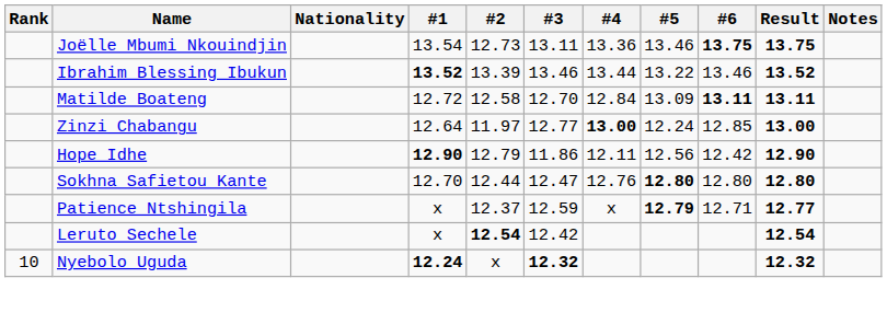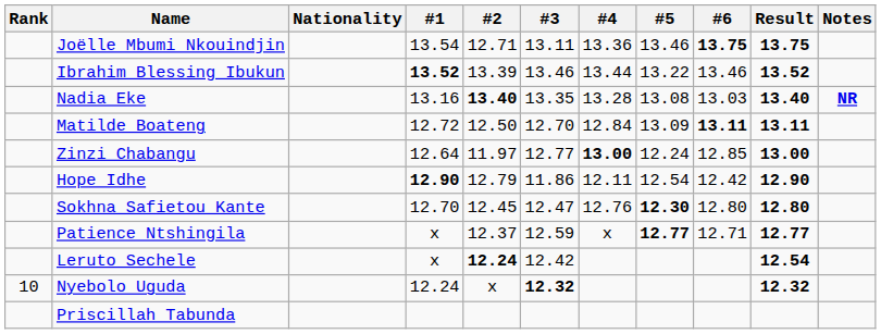Joëlle Mbumi Nkouindjin | #2: 12.73 -> 12.71
+ row: Nadia Eke | 13.16 | 13.40 | 13.35 | 13.28 | 13.08 | 13.03 | 13.40 | NR
Matilde Boateng | #2: 12.58 -> 12.50
Hope Idhe | #5: 12.56 -> 12.54
Sokhna Safietou Kante | #2: 12.44 -> 12.45
Sokhna Safietou Kante | #5: 12.80 -> 12.30
Patience Ntshingila | #5: 12.79 -> 12.77
Leruto Sechele | #2: 12.54 -> 12.24
Nyebolo Uguda | #1: bold -> normal
+ row: Priscillah Tabunda
